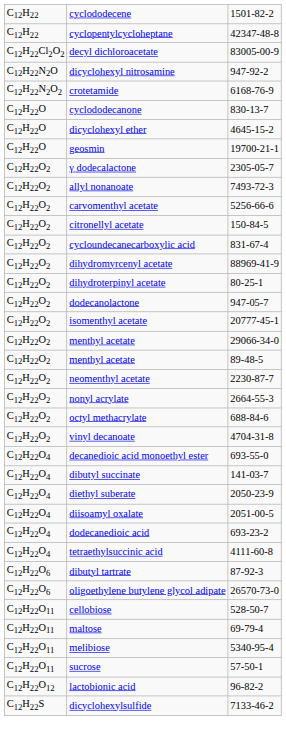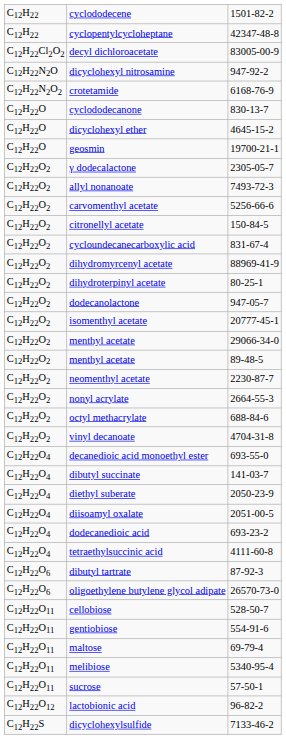+ row: C12H22O11 | gentiobiose | 554-91-6
